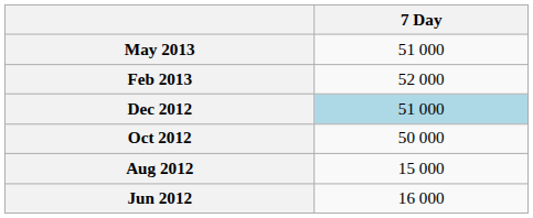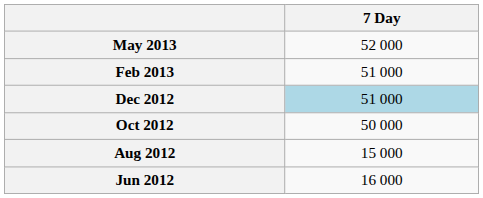May 2013 | 7 Day: 51 000 -> 52 000
Feb 2013 | 7 Day: 52 000 -> 51 000
